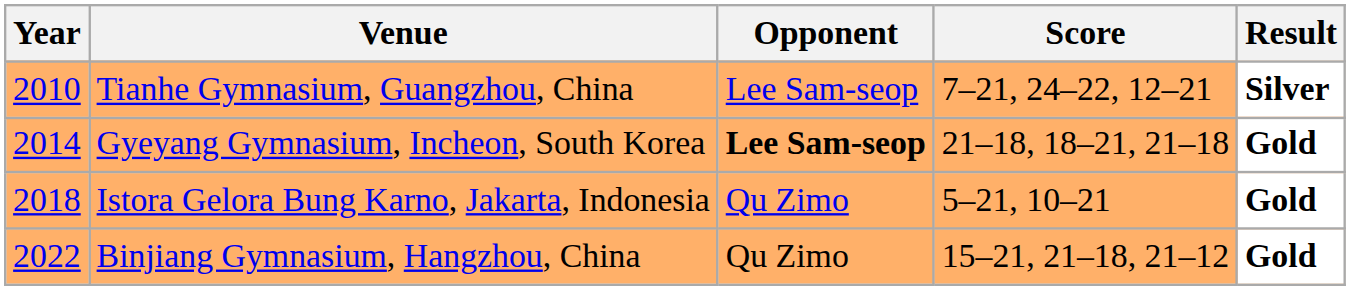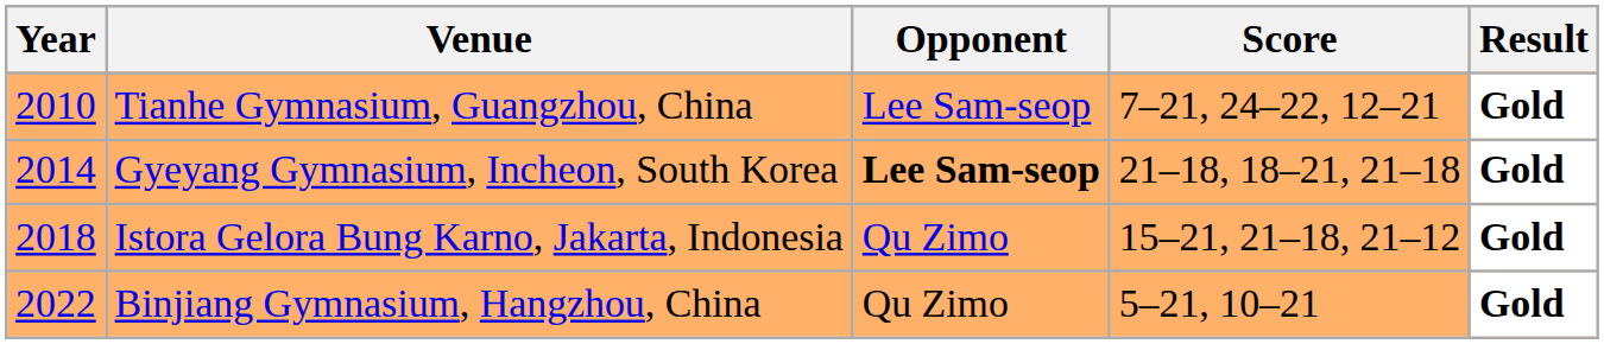Tianhe Gymnasium, Guangzhou, China | Result: Silver -> Gold
Istora Gelora Bung Karno, Jakarta, Indonesia | Score: 5–21, 10–21 -> 15–21, 21–18, 21–12
Binjiang Gymnasium, Hangzhou, China | Score: 15–21, 21–18, 21–12 -> 5–21, 10–21
